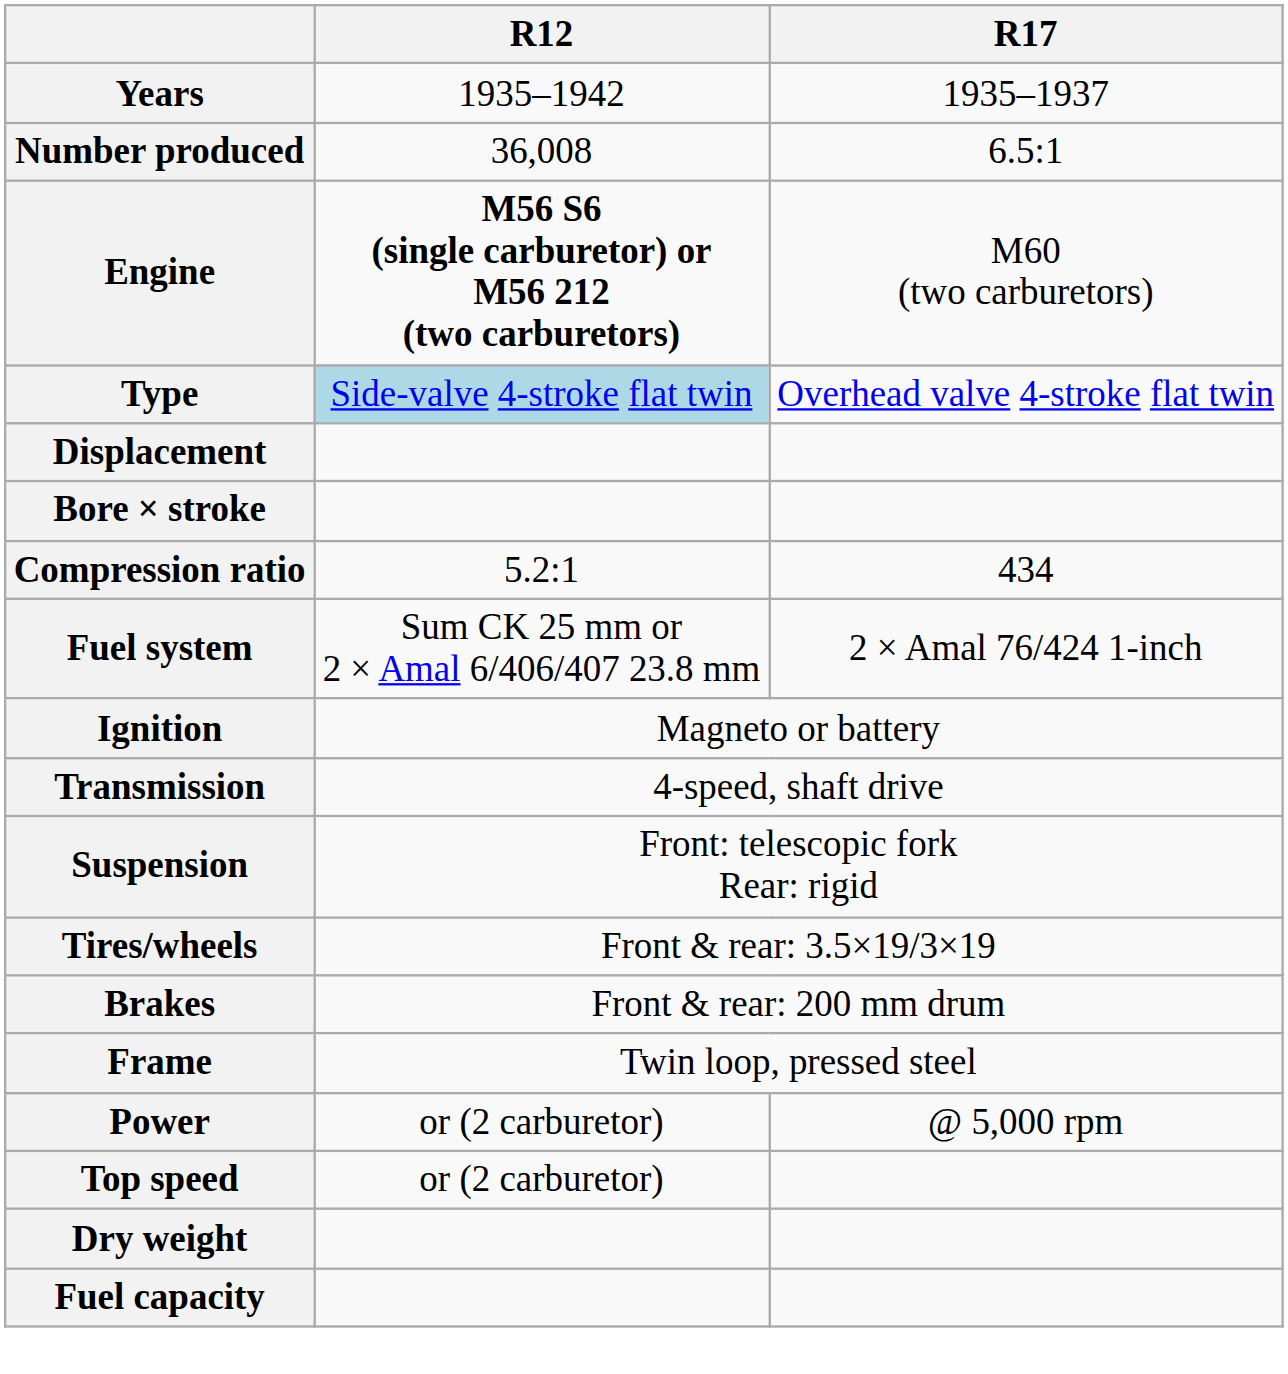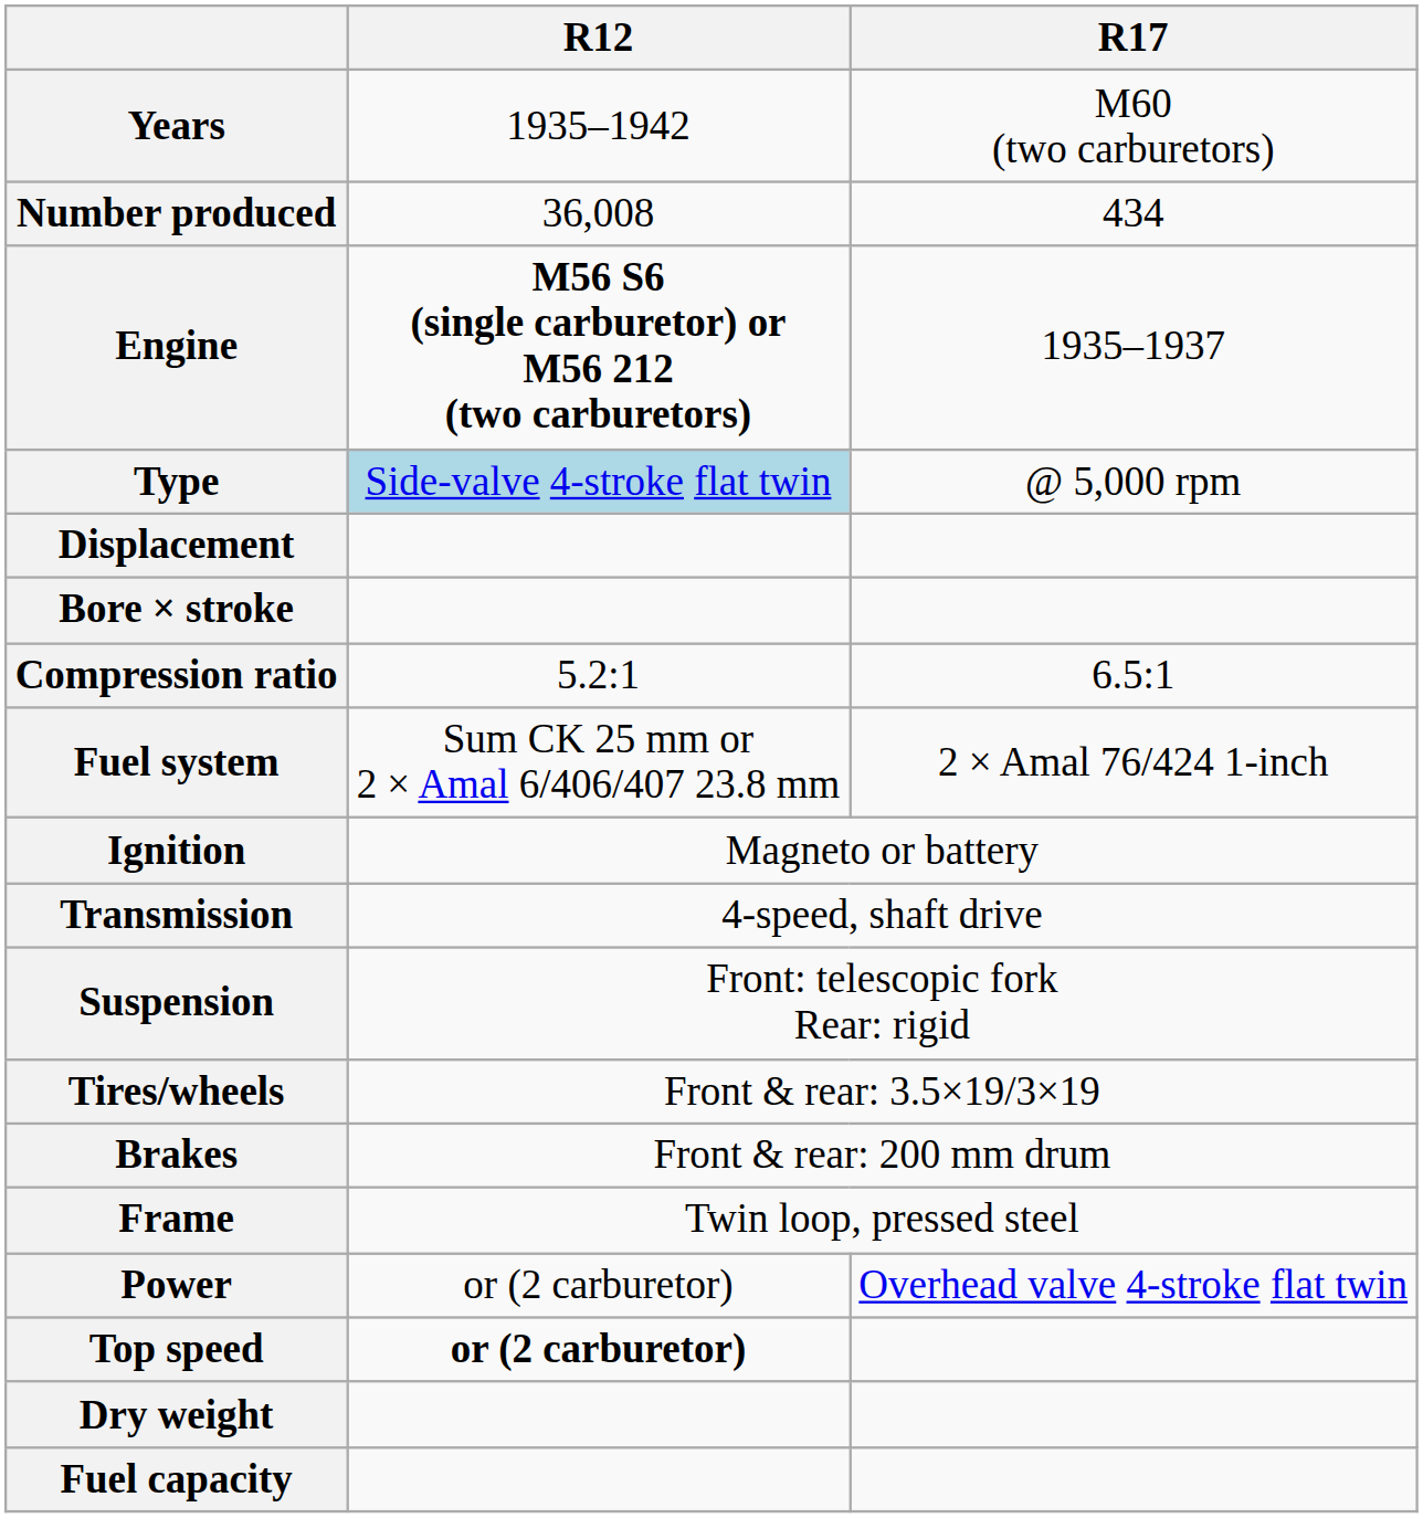Years | R17: 1935–1937 -> M60 (two carburetors)
Number produced | R17: 6.5:1 -> 434
Engine | R17: M60 (two carburetors) -> 1935–1937
Type | R17: Overhead valve 4-stroke flat twin -> @ 5,000 rpm
Compression ratio | R17: 434 -> 6.5:1
Power | R17: @ 5,000 rpm -> Overhead valve 4-stroke flat twin
Top speed | R12: normal -> bold
